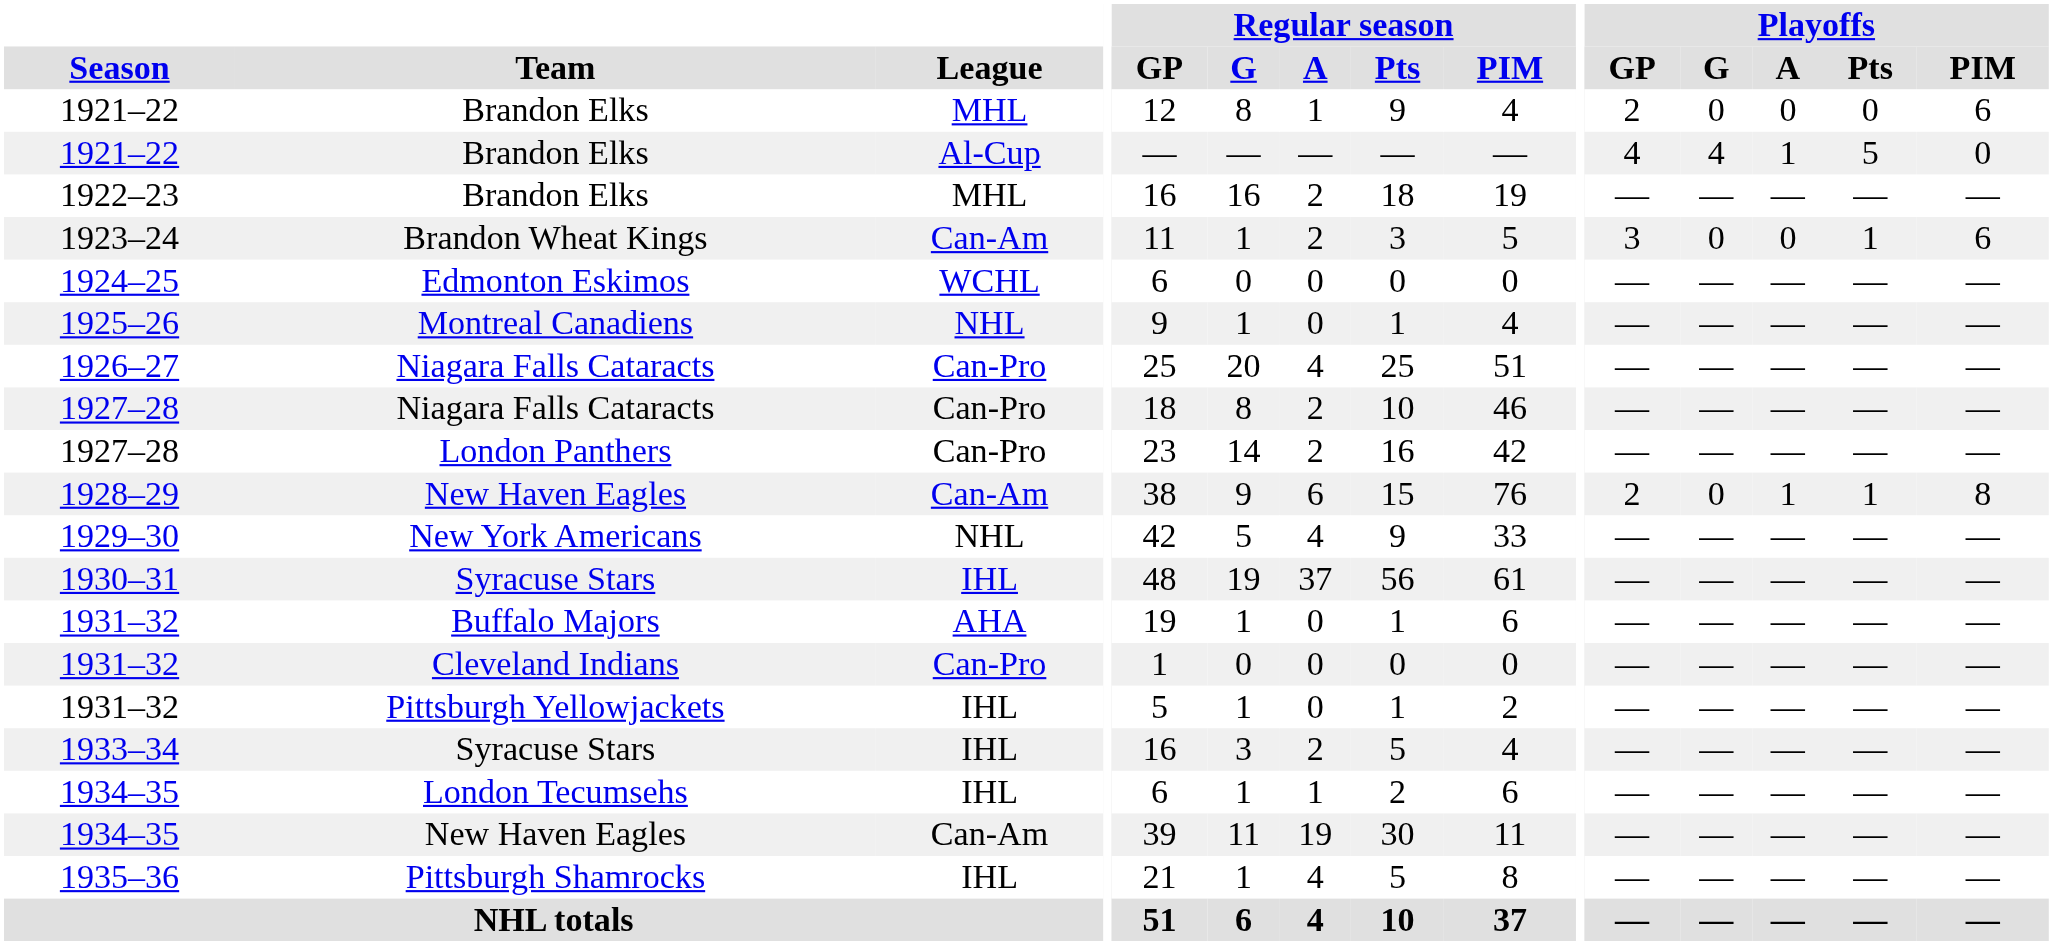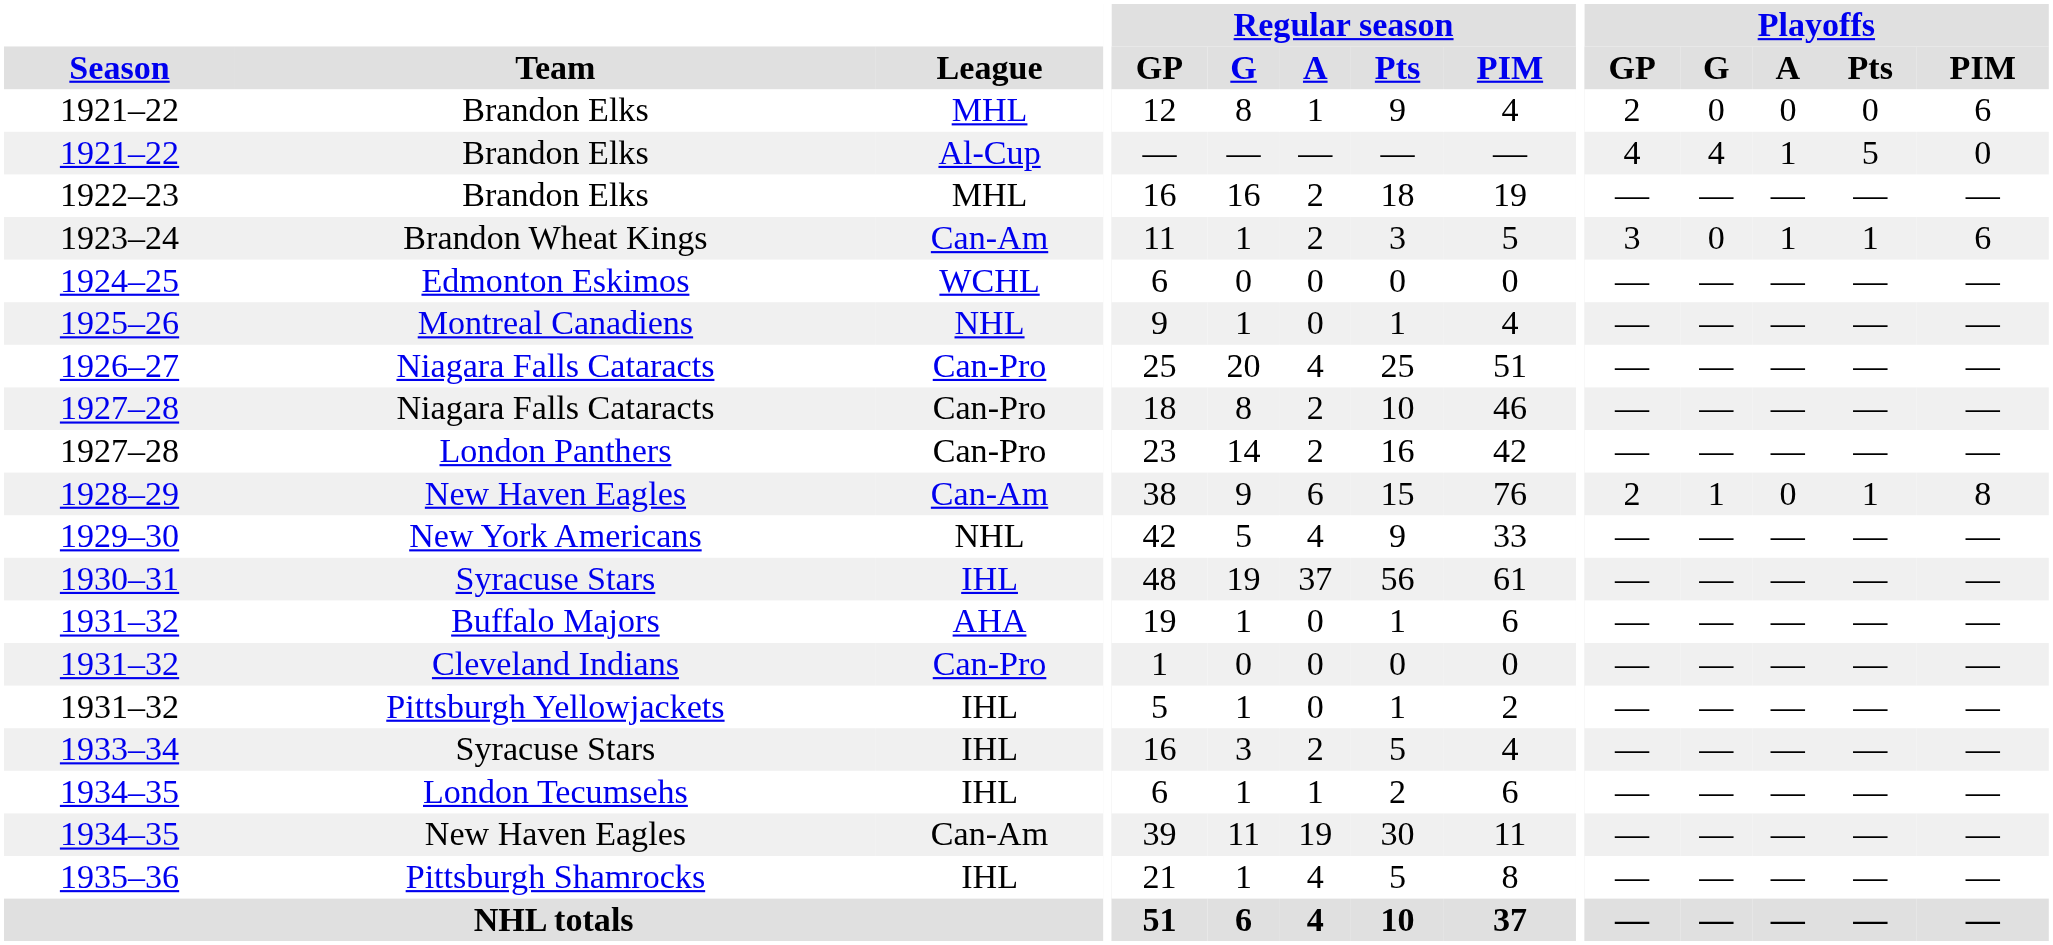1923–24 | Playoffs / A: 0 -> 1
1928–29 | Playoffs / G: 0 -> 1
1928–29 | Playoffs / A: 1 -> 0
